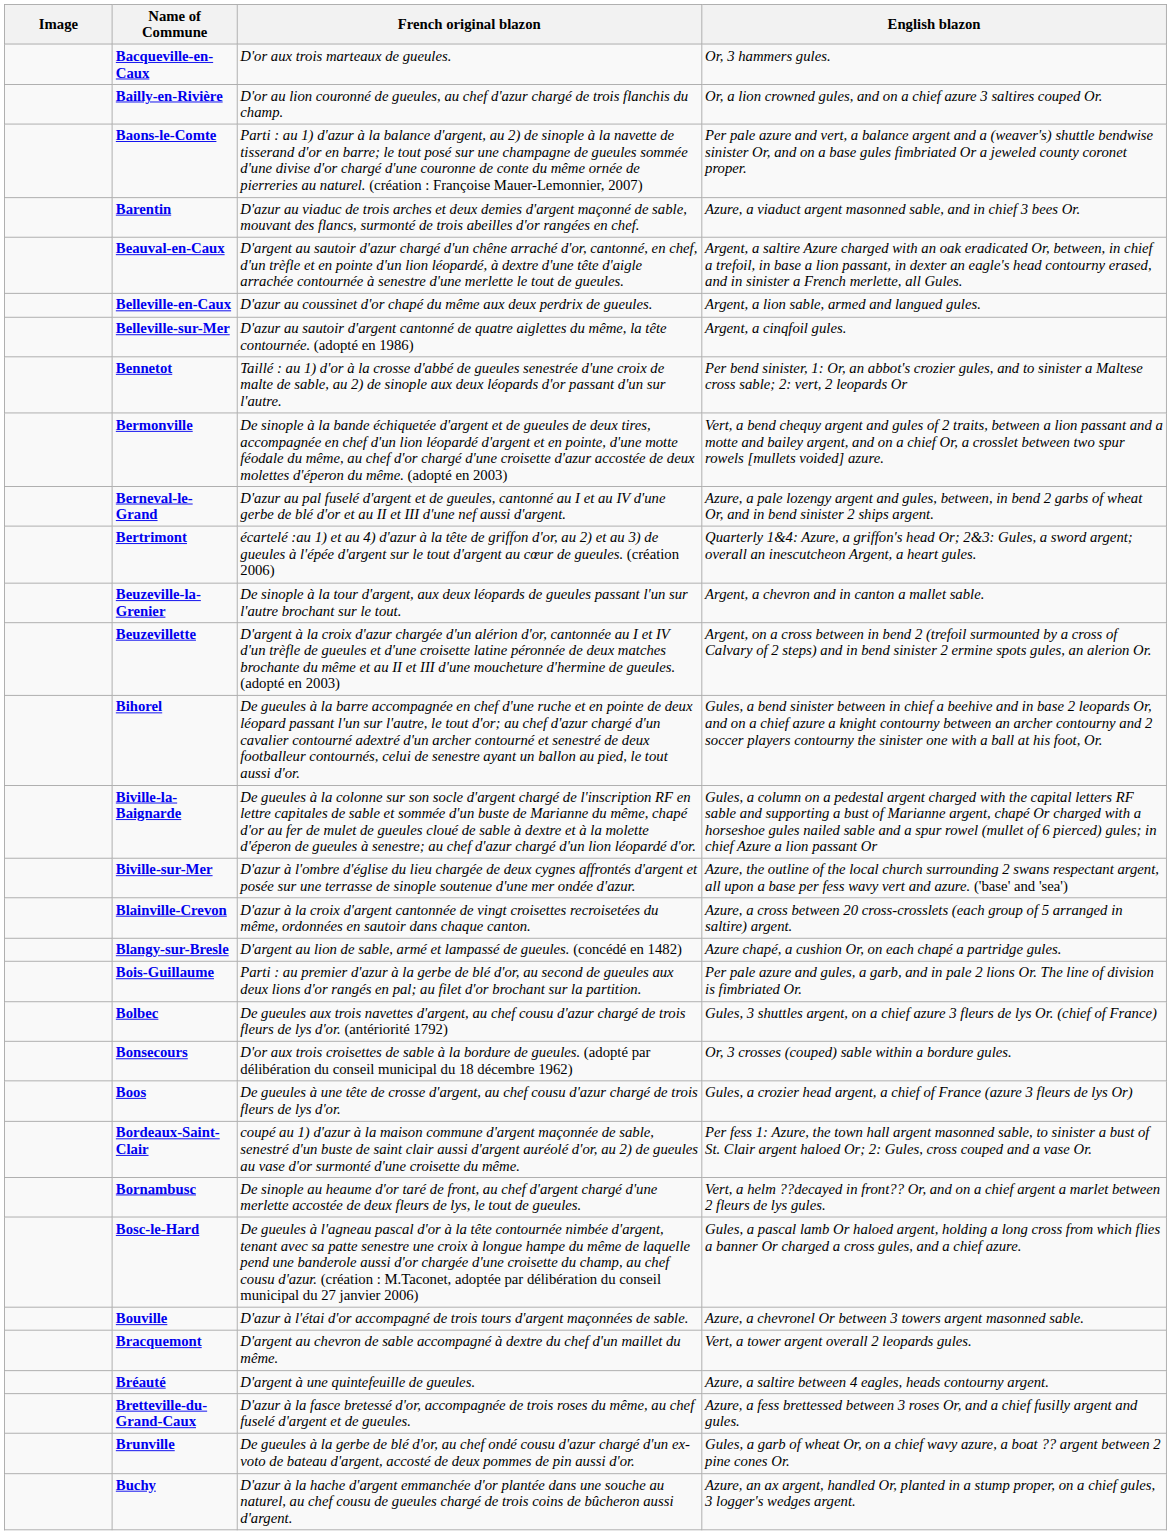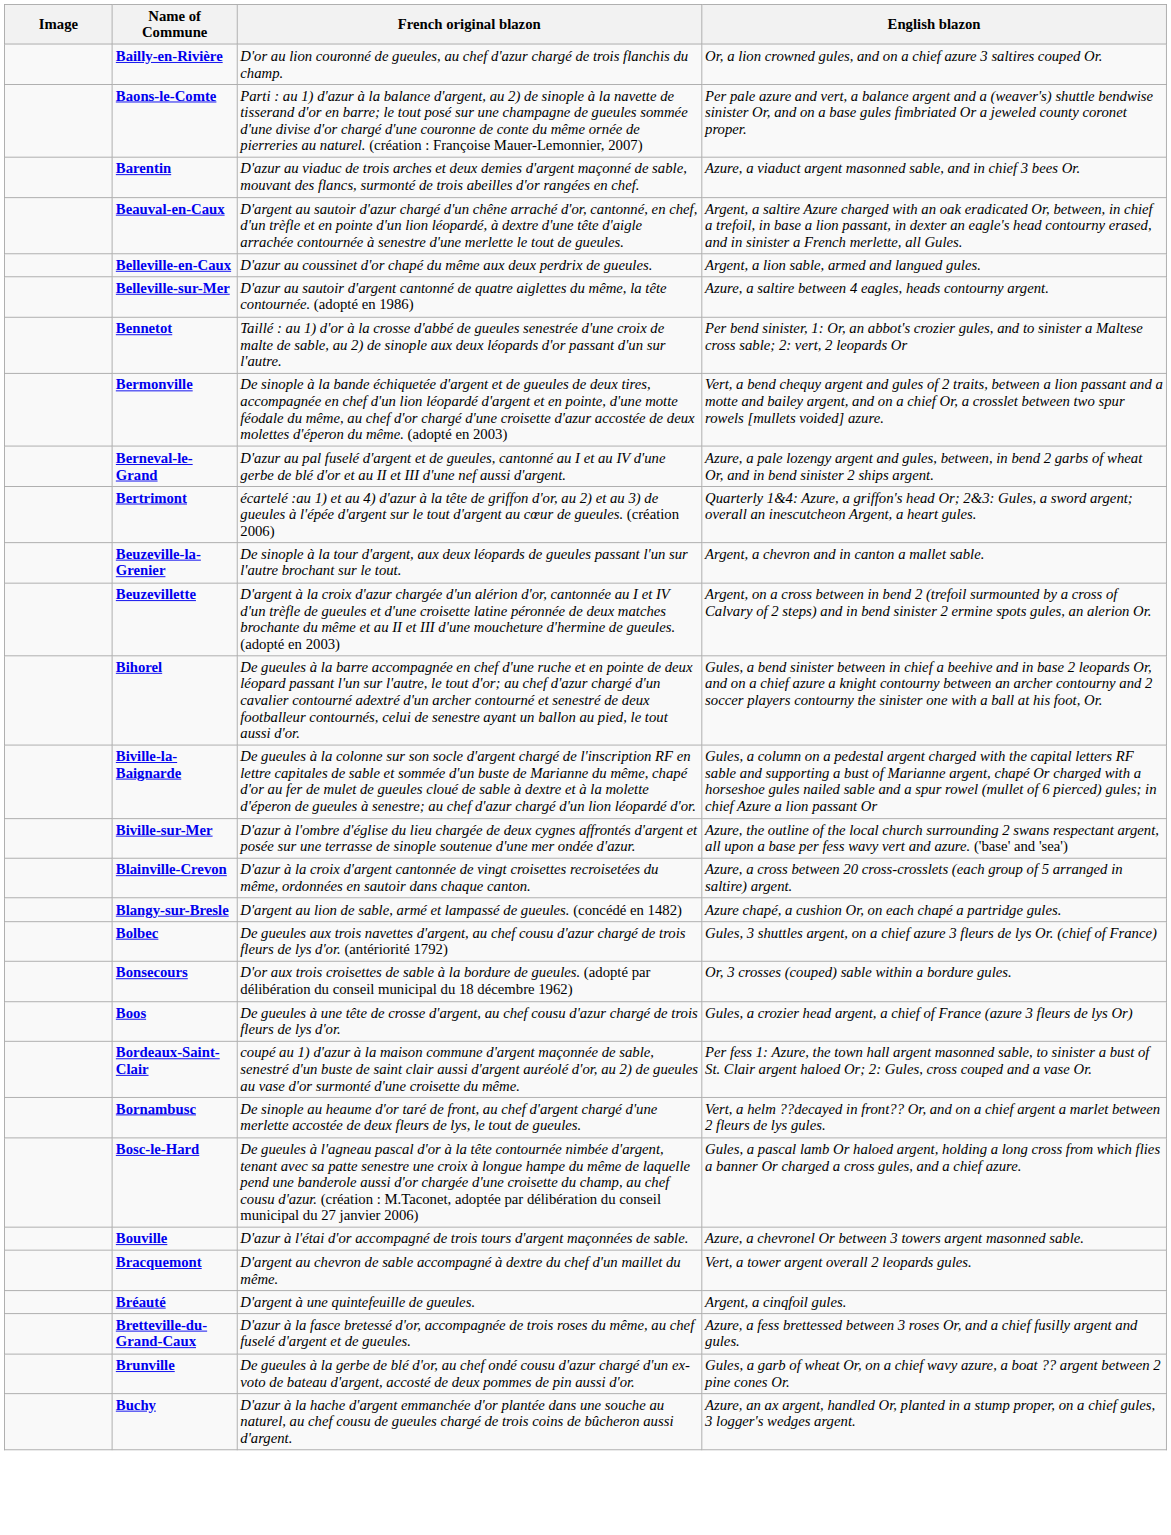- row: Bacqueville-en-Caux | D'or aux trois marteaux de gueules. | Or, 3 hammers gules.
Belleville-sur-Mer | English blazon: Argent, a cinqfoil gules. -> Azure, a saltire between 4 eagles, heads contourny argent.
- row: Bois-Guillaume | Parti : au premier d'azur à la gerbe de blé d'or, au second de gueules aux deux lions d'or rangés en pal; au filet d'or brochant sur la partition. | Per pale azure and gules, a garb, and in pale 2 lions Or. The line of division is fimbriated Or.
Bréauté | English blazon: Azure, a saltire between 4 eagles, heads contourny argent. -> Argent, a cinqfoil gules.
